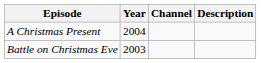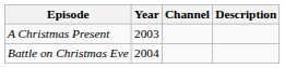A Christmas Present | Year: 2004 -> 2003
Battle on Christmas Eve | Year: 2003 -> 2004
